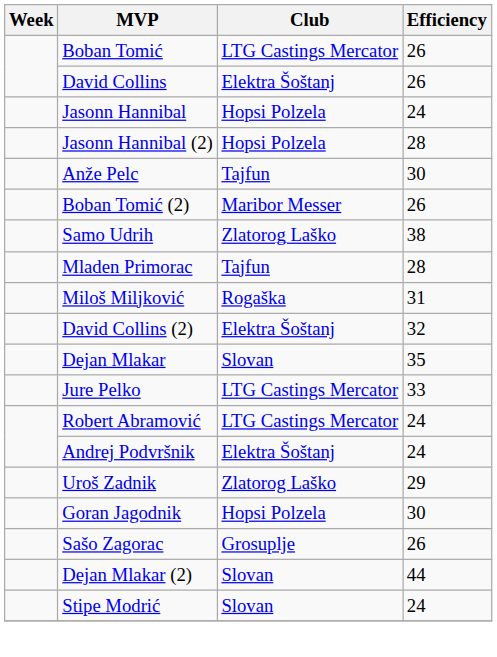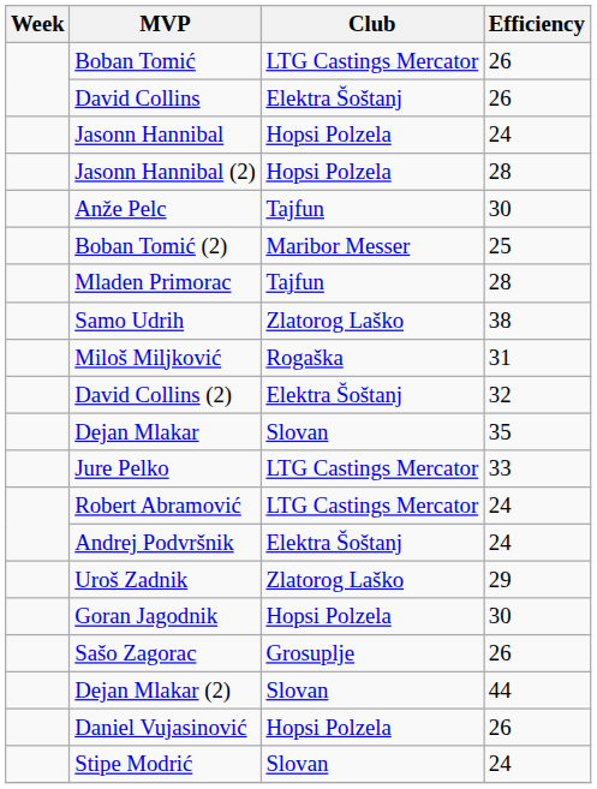Boban Tomić (2) | Efficiency: 26 -> 25
rows swapped: Mladen Primorac <-> Samo Udrih
+ row: Daniel Vujasinović | Hopsi Polzela | 26
